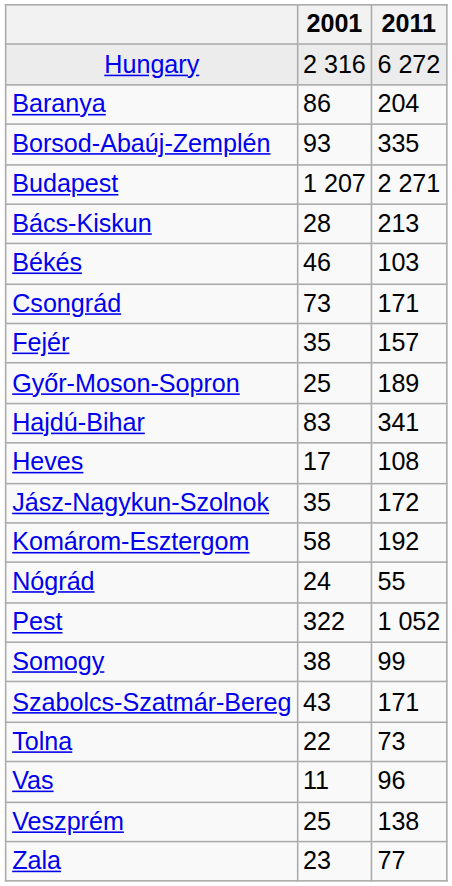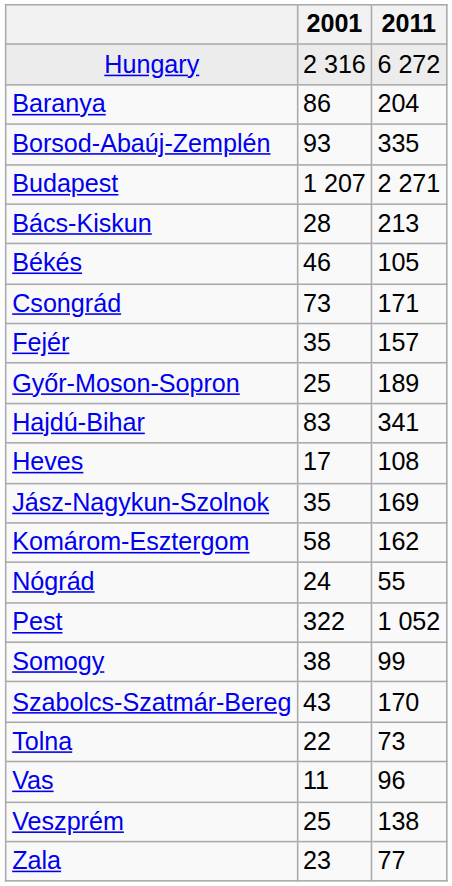Békés | 2011: 103 -> 105
Jász-Nagykun-Szolnok | 2011: 172 -> 169
Komárom-Esztergom | 2011: 192 -> 162
Szabolcs-Szatmár-Bereg | 2011: 171 -> 170
